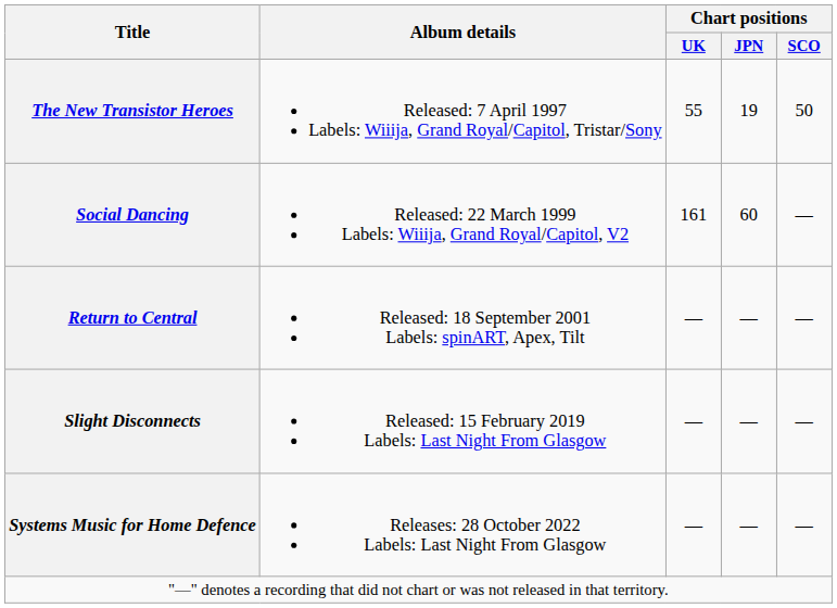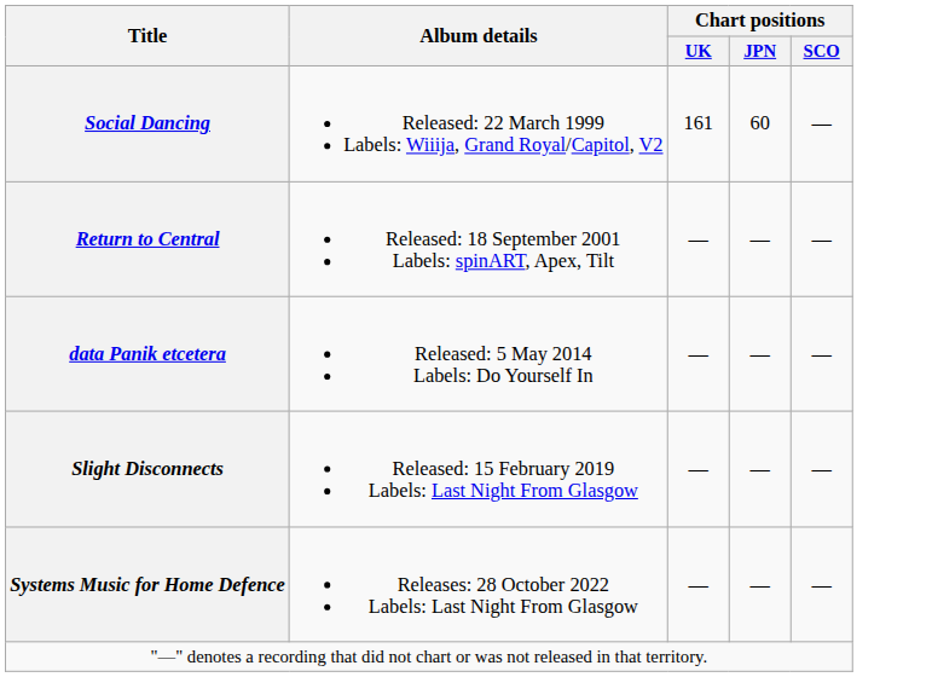- row: The New Transistor Heroes | Released: 7 April 1997 Labels: Wiiija, Grand Royal/Capitol, Tristar/Sony | 55 | 19 | 50
+ row: data Panik etcetera | Released: 5 May 2014 Labels: Do Yourself In | — | — | —
